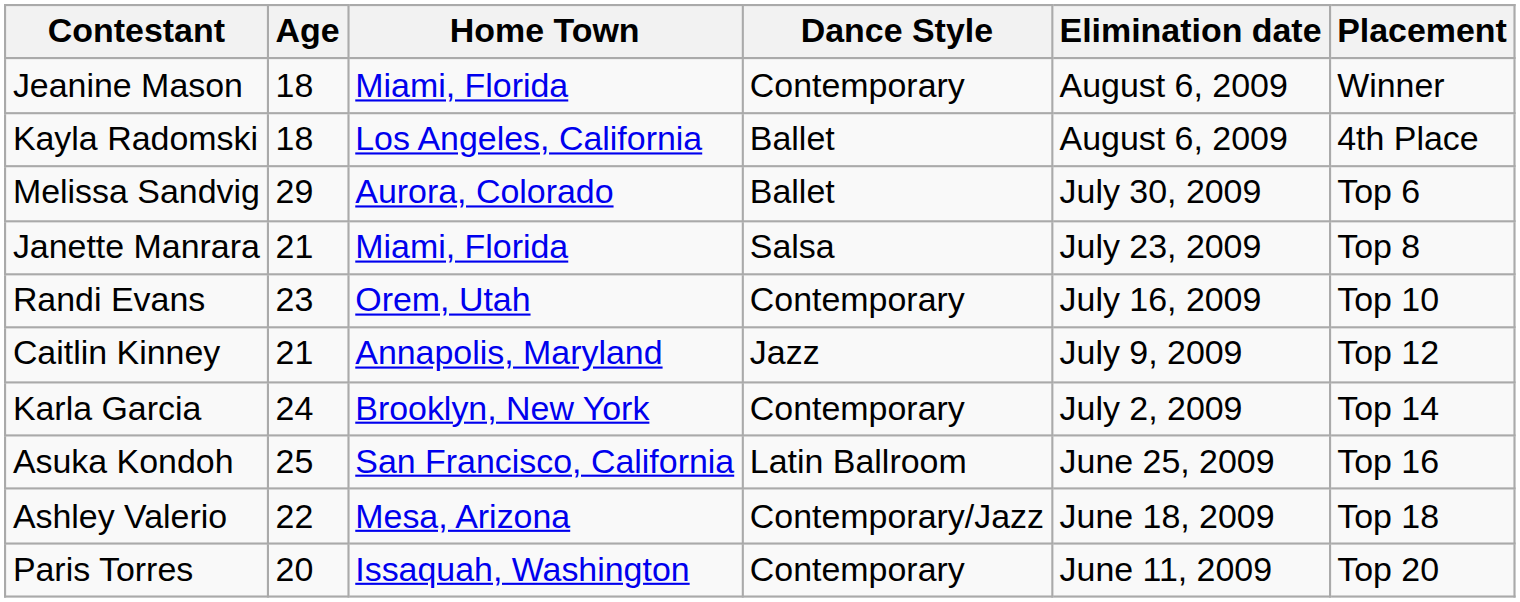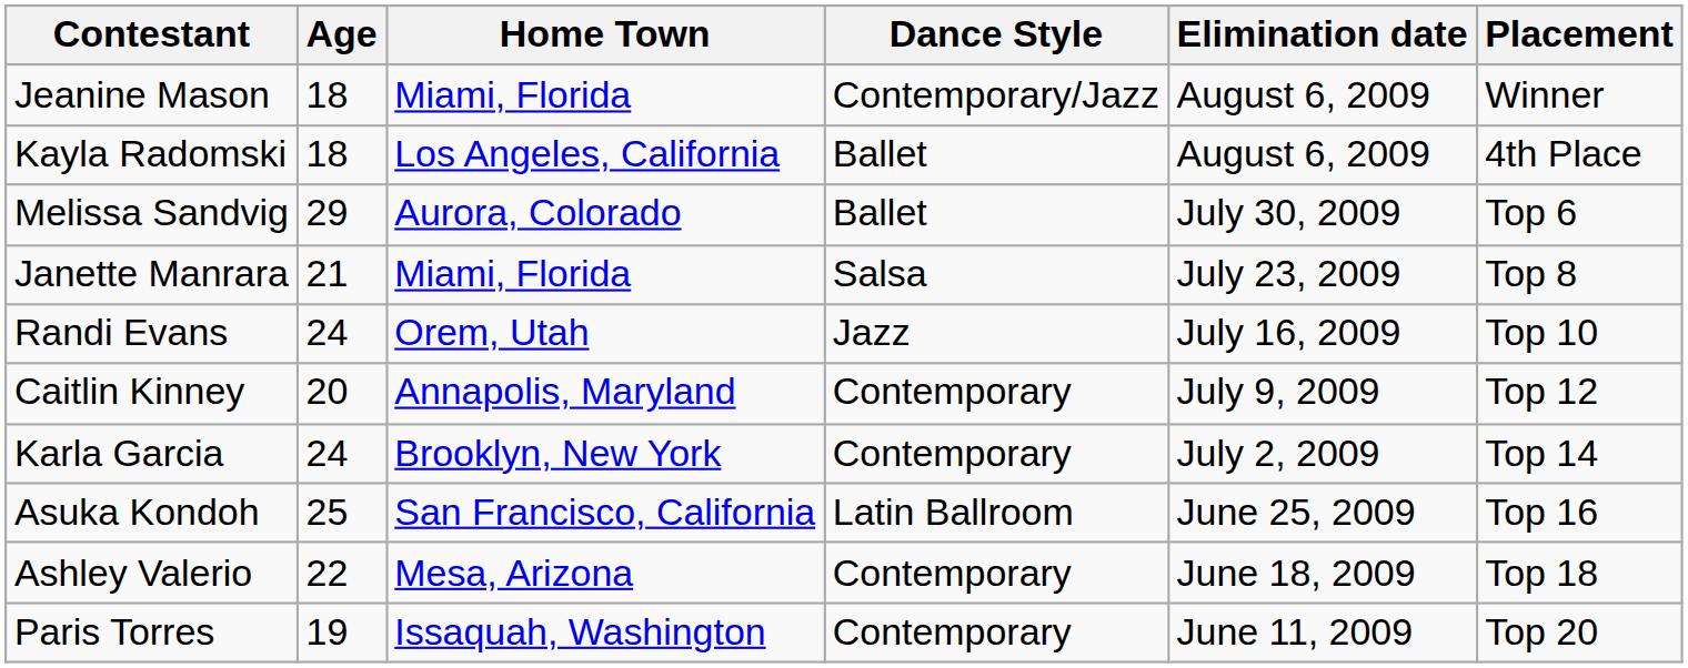Jeanine Mason | Dance Style: Contemporary -> Contemporary/Jazz
Randi Evans | Age: 23 -> 24
Randi Evans | Dance Style: Contemporary -> Jazz
Caitlin Kinney | Age: 21 -> 20
Caitlin Kinney | Dance Style: Jazz -> Contemporary
Ashley Valerio | Dance Style: Contemporary/Jazz -> Contemporary
Paris Torres | Age: 20 -> 19
